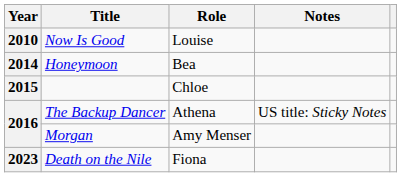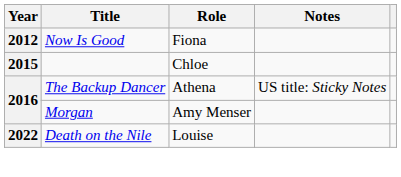Now Is Good | Year: 2010 -> 2012
Now Is Good | Role: Louise -> Fiona
- row: 2014 | Honeymoon | Bea
Death on the Nile | Year: 2023 -> 2022
Death on the Nile | Role: Fiona -> Louise
